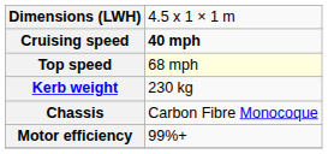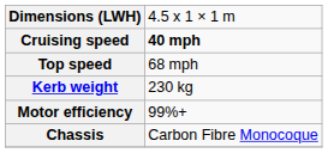Top speed | column 2: lightyellow background -> no background
rows swapped: Chassis <-> Motor efficiency
